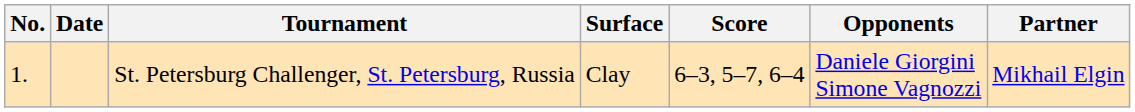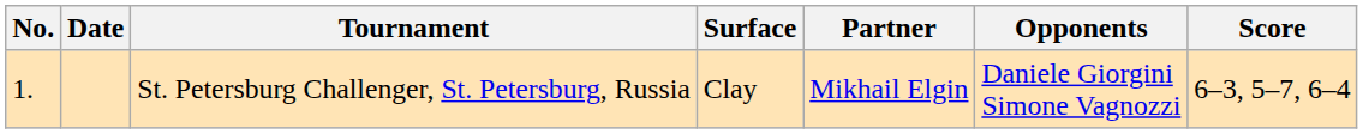columns swapped: Partner <-> Score
